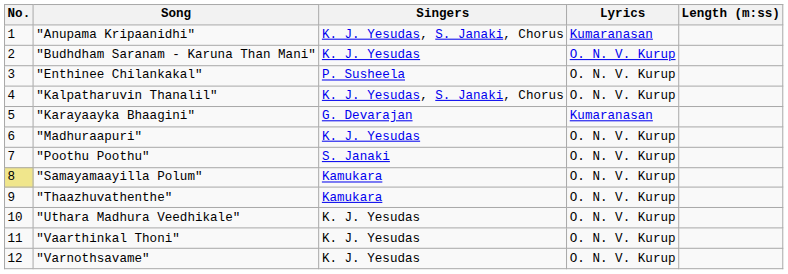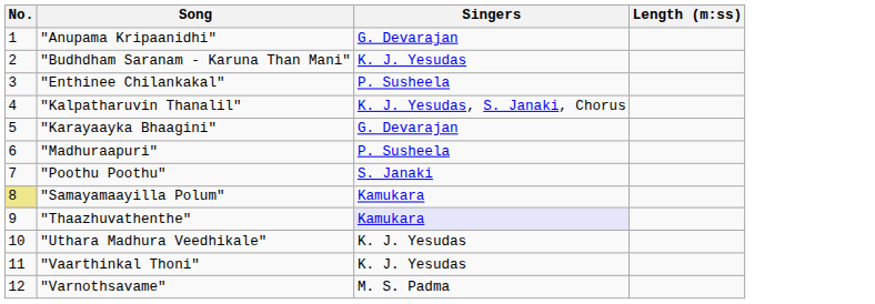- column: Lyrics | Kumaranasan | O. N. V. Kurup | O. N. V. Kurup | O. N. V. Kurup | Kumaranasan | O. N. V. Kurup | O. N. V. Kurup | O. N. V. Kurup | O. N. V. Kurup | O. N. V. Kurup | O. N. V. Kurup | O. N. V. Kurup
"Anupama Kripaanidhi" | Singers: K. J. Yesudas, S. Janaki, Chorus -> G. Devarajan
"Madhuraapuri" | Singers: K. J. Yesudas -> P. Susheela
"Thaazhuvathenthe" | Singers: no background -> lavender background
"Varnothsavame" | Singers: K. J. Yesudas -> M. S. Padma
